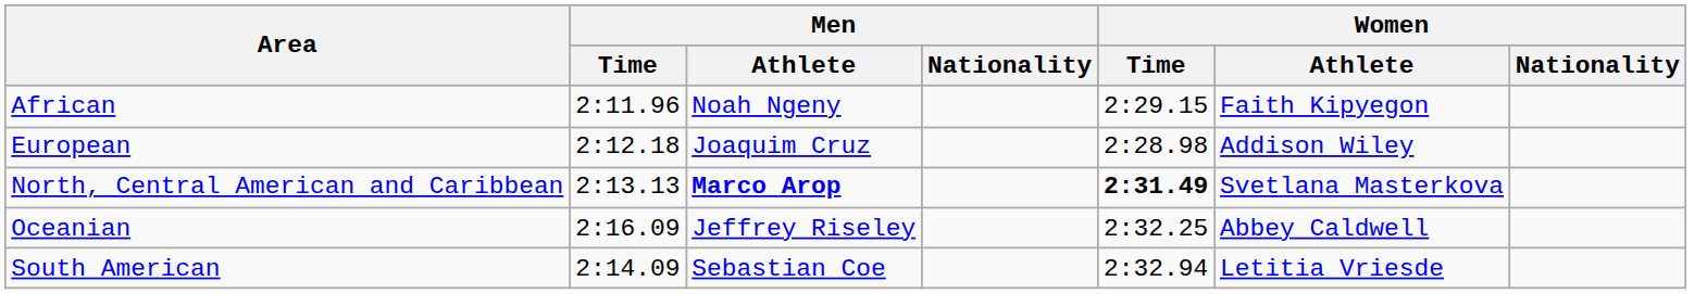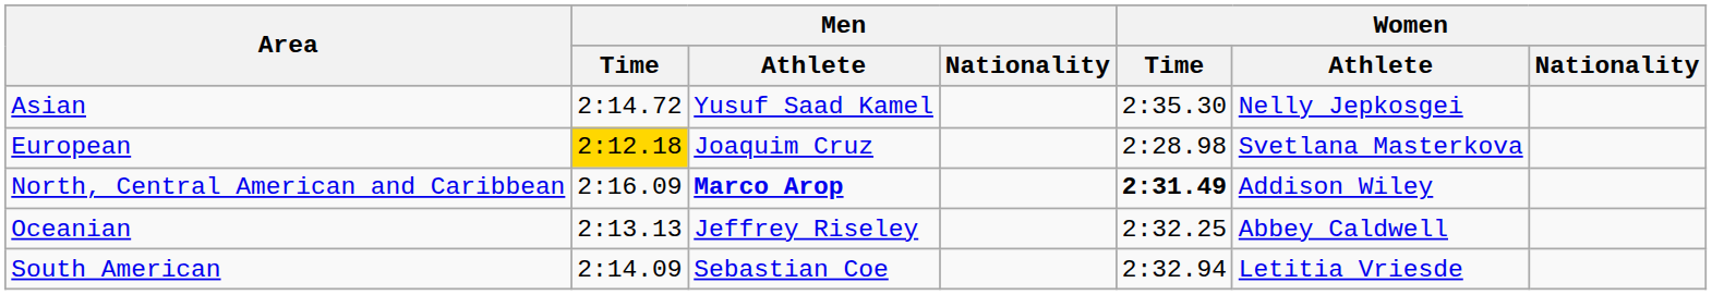- row: African | 2:11.96 | Noah Ngeny | 2:29.15 | Faith Kipyegon
+ row: Asian | 2:14.72 | Yusuf Saad Kamel | 2:35.30 | Nelly Jepkosgei
European | Men / Time: no background -> gold background
European | Women / Athlete: Addison Wiley -> Svetlana Masterkova
North, Central American and Caribbean | Men / Time: 2:13.13 -> 2:16.09
North, Central American and Caribbean | Women / Athlete: Svetlana Masterkova -> Addison Wiley
Oceanian | Men / Time: 2:16.09 -> 2:13.13
